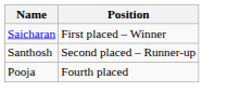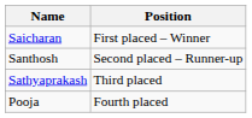+ row: Sathyaprakash | Third placed
